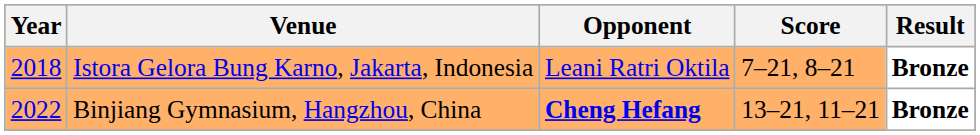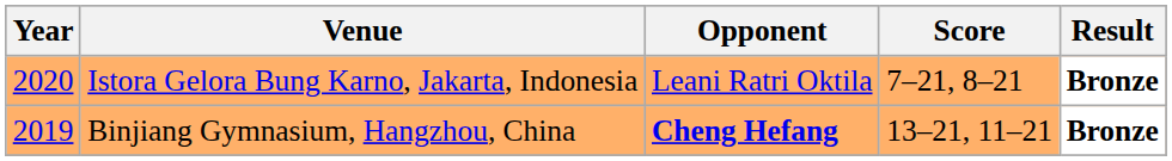Istora Gelora Bung Karno, Jakarta, Indonesia | Year: 2018 -> 2020
Binjiang Gymnasium, Hangzhou, China | Year: 2022 -> 2019
